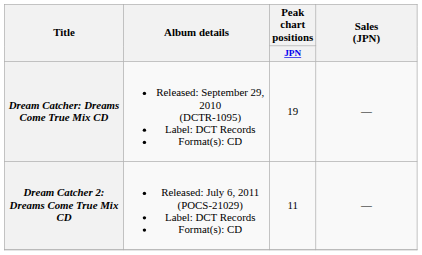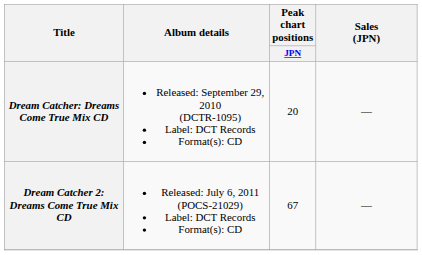Dream Catcher: Dreams Come True Mix CD | Peak chart positions / JPN: 19 -> 20
Dream Catcher 2: Dreams Come True Mix CD | Peak chart positions / JPN: 11 -> 67
